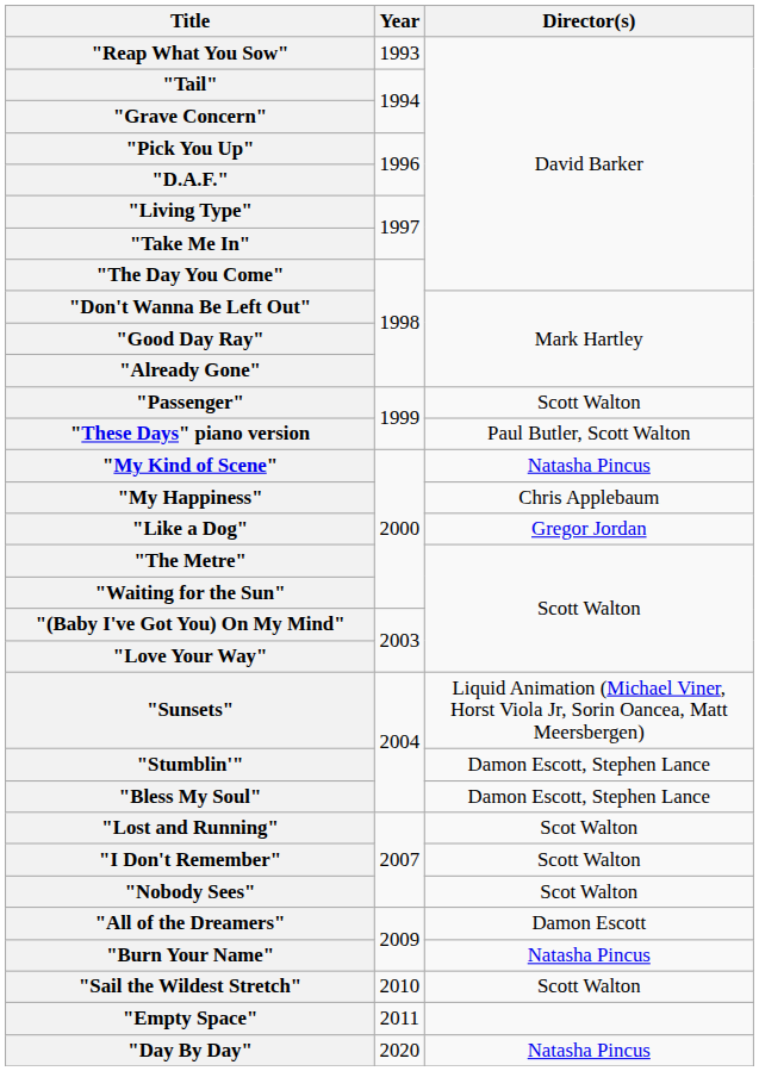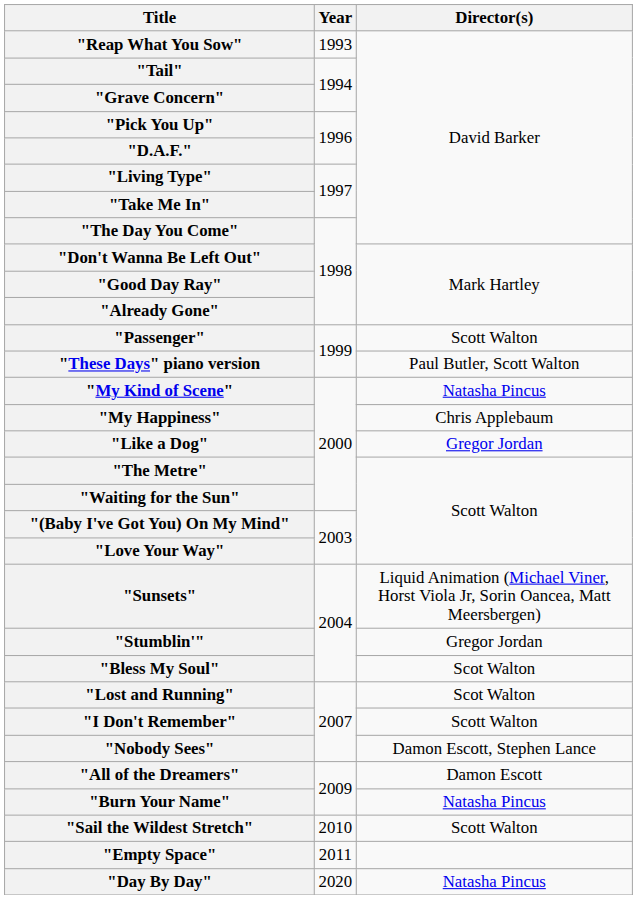"Stumblin'" | Director(s): Damon Escott, Stephen Lance -> Gregor Jordan
"Bless My Soul" | Director(s): Damon Escott, Stephen Lance -> Scot Walton
"Nobody Sees" | Director(s): Scot Walton -> Damon Escott, Stephen Lance
